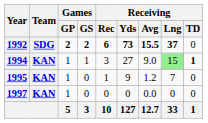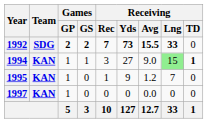1992 | Receiving / Rec: 6 -> 7
1992 | Receiving / Lng: 37 -> 33
